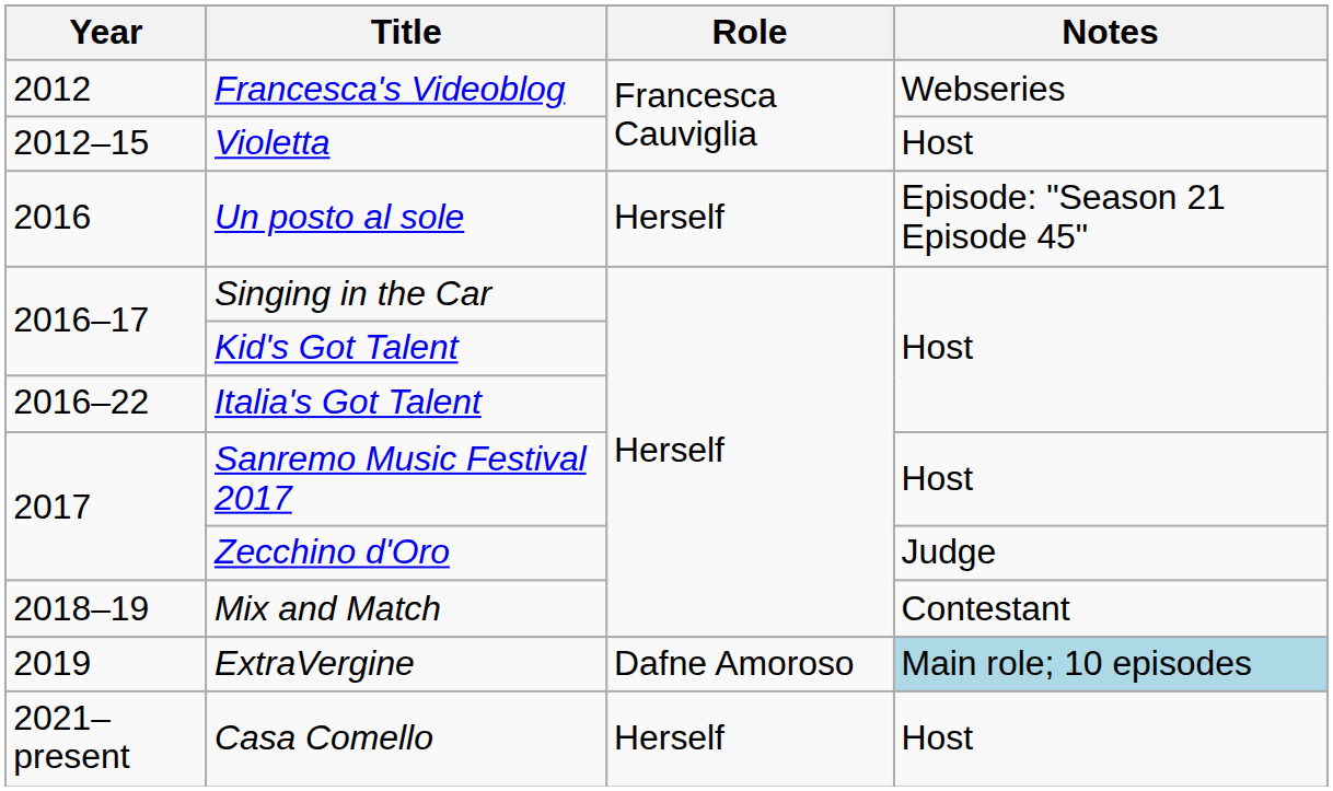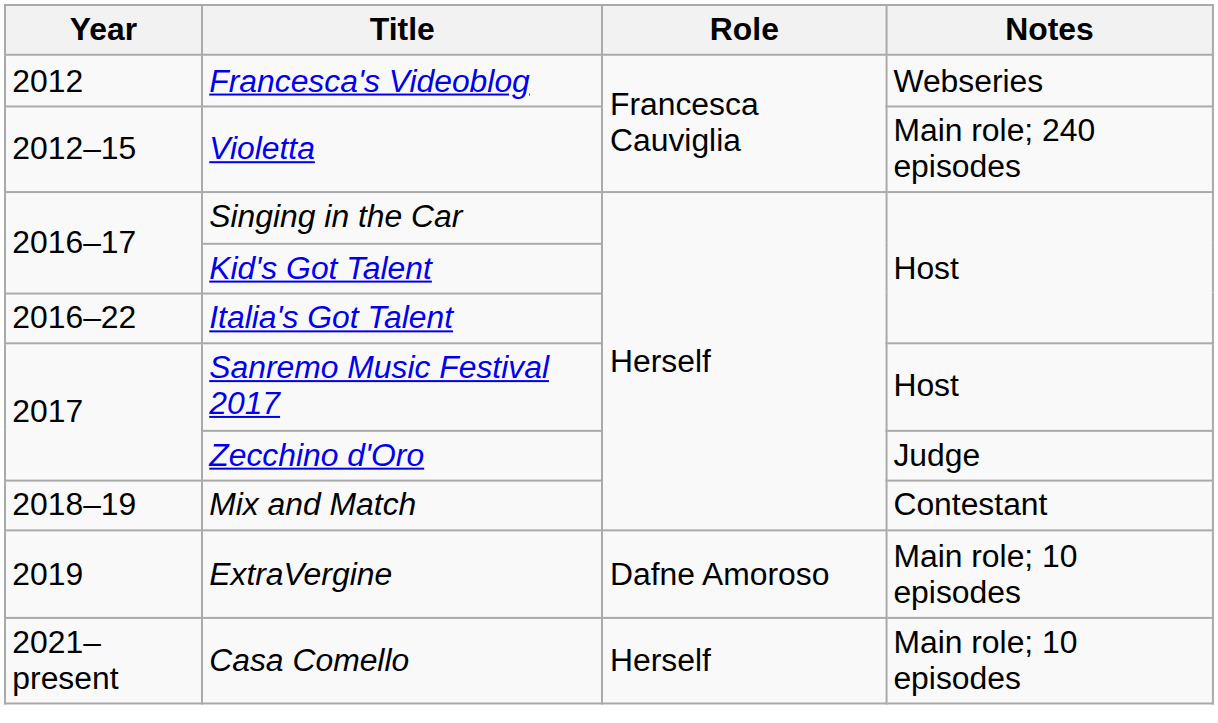Violetta | Notes: Host -> Main role; 240 episodes
- row: 2016 | Un posto al sole | Herself | Episode: "Season 21 Episode 45"
ExtraVergine | Notes: lightblue background -> no background
Casa Comello | Notes: Host -> Main role; 10 episodes
